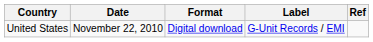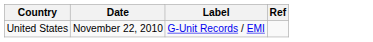- column: Format | Digital download
